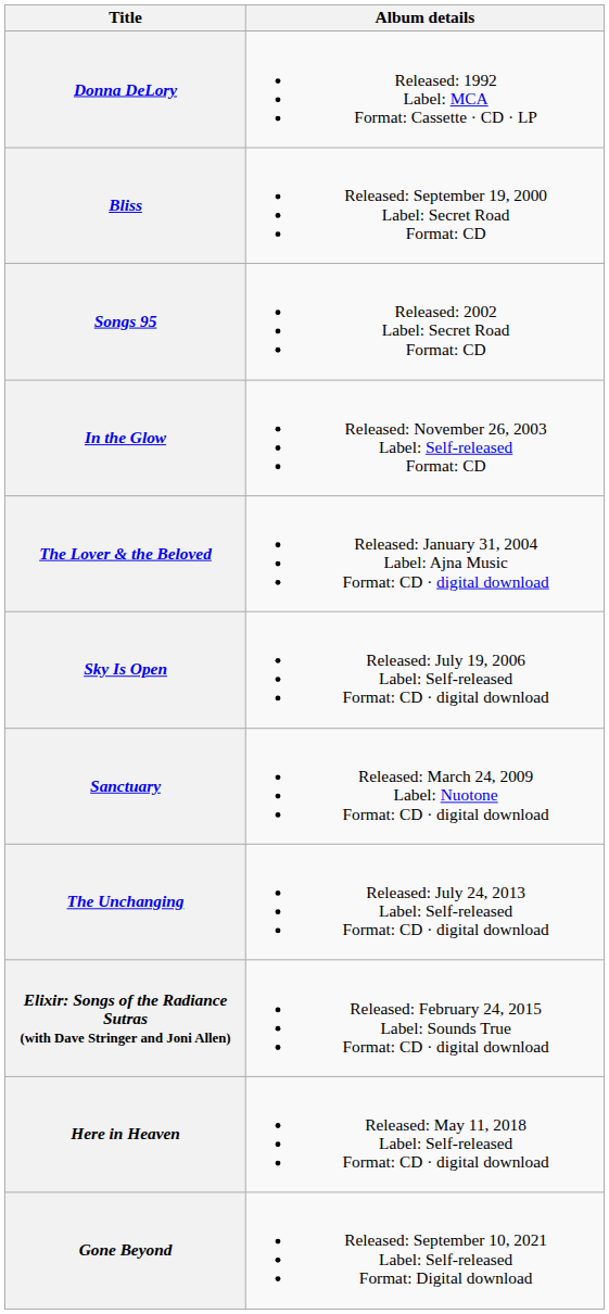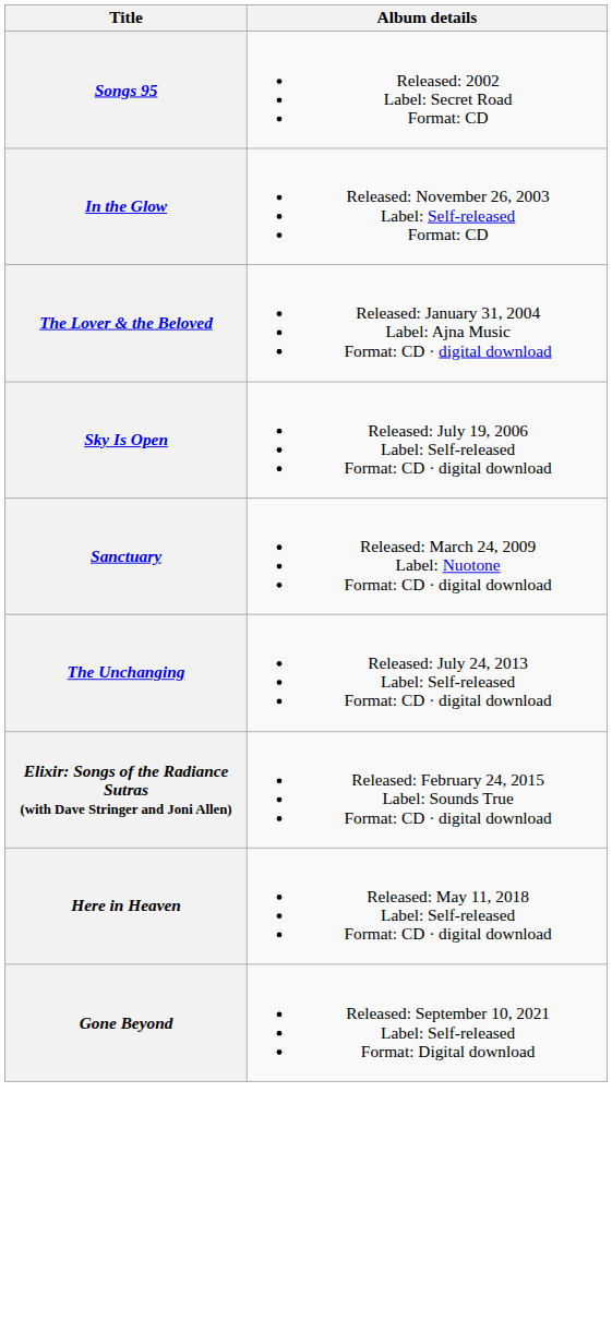- row: Donna DeLory | Released: 1992 Label: MCA Format: Cassette · CD · LP
- row: Bliss | Released: September 19, 2000 Label: Secret Road Format: CD
